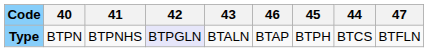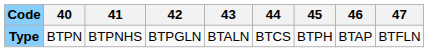columns swapped: 44 <-> 46
Type | 42: lavender background -> no background
